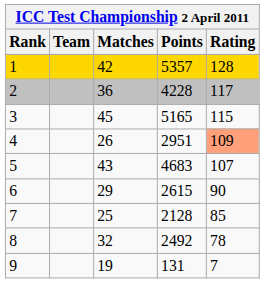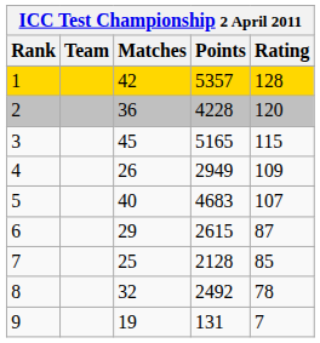2 | Rating: 117 -> 120
4 | Points: 2951 -> 2949
4 | Rating: lightsalmon background -> no background
5 | Matches: 43 -> 40
6 | Rating: 90 -> 87
